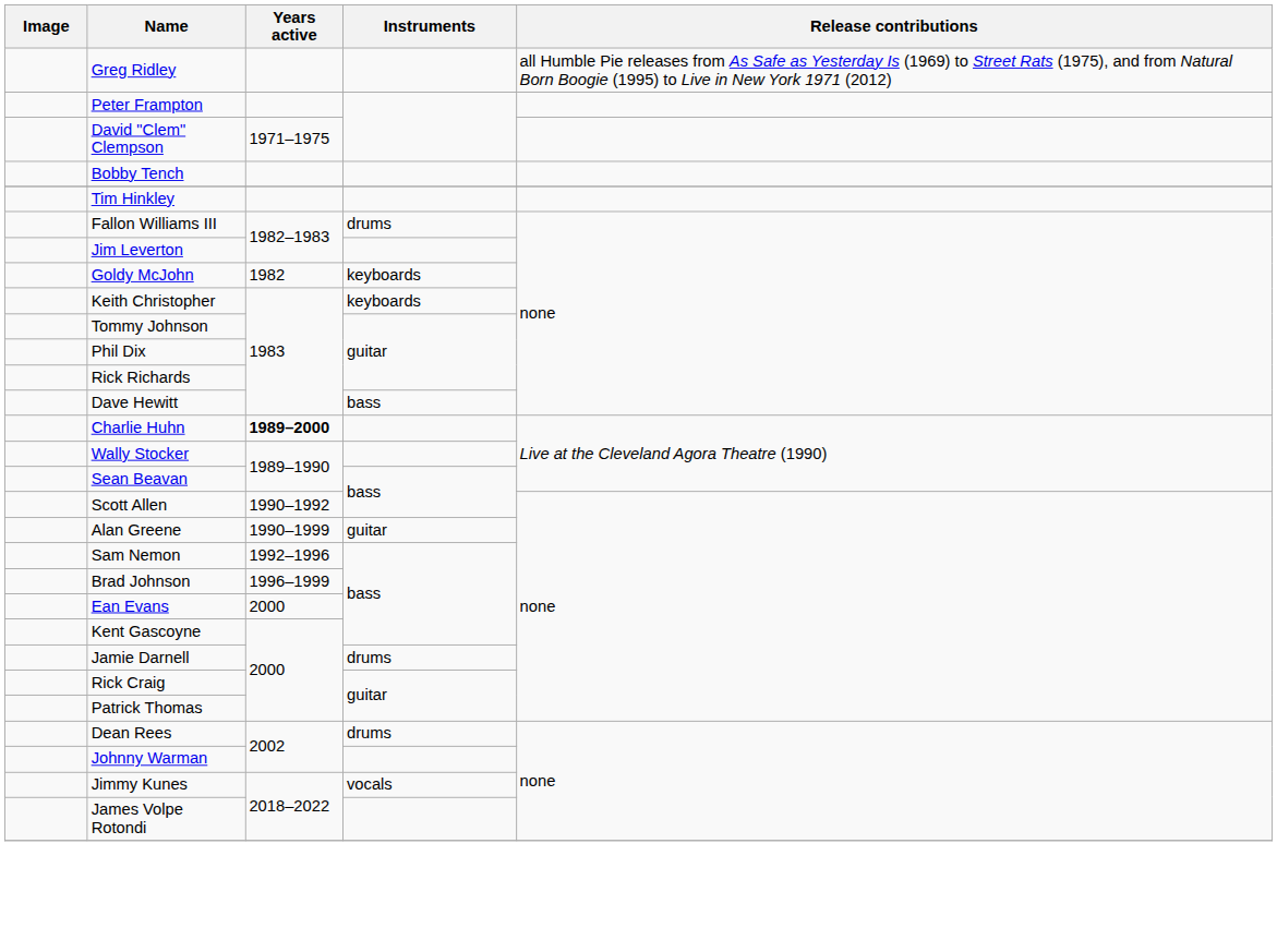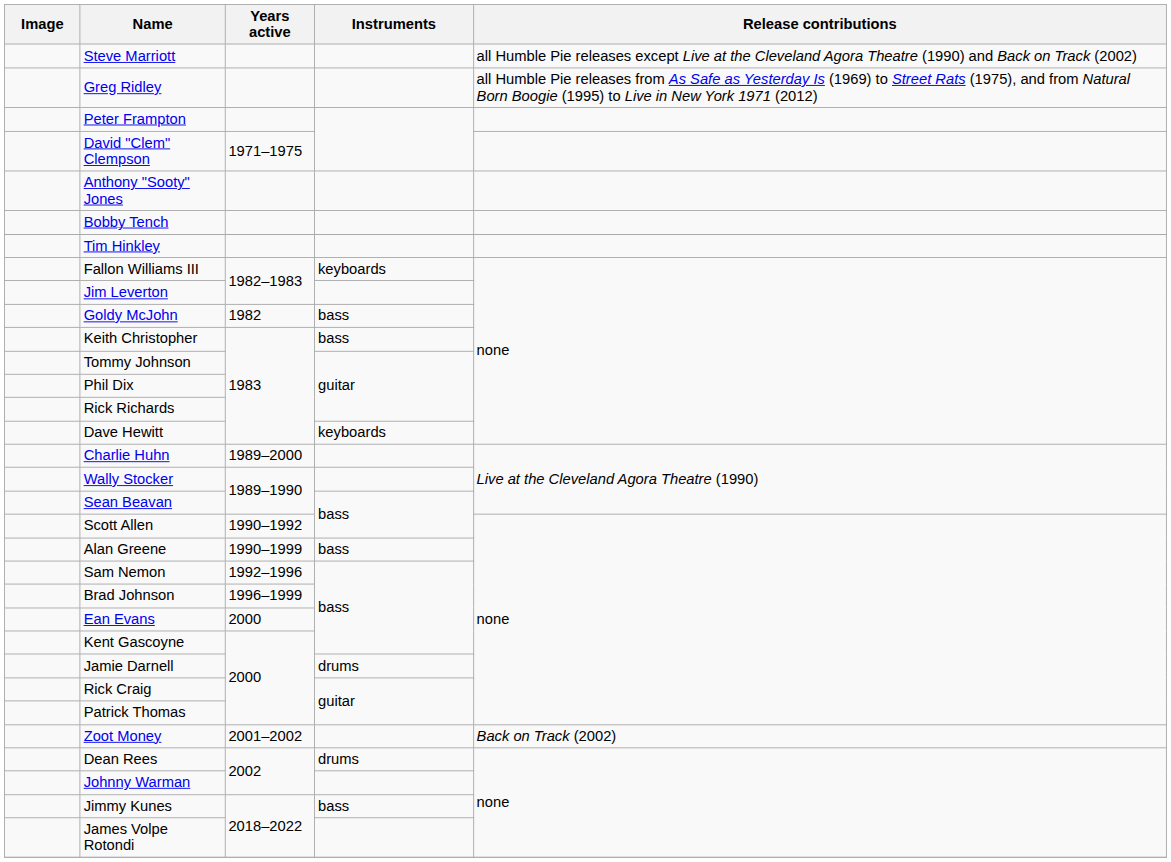+ row: Steve Marriott | all Humble Pie releases except Live at the Cleveland Agora Theatre (1990) and Back on Track (2002)
+ row: Anthony "Sooty" Jones
Fallon Williams III | Instruments: drums -> keyboards
Goldy McJohn | Instruments: keyboards -> bass
Keith Christopher | Instruments: keyboards -> bass
Dave Hewitt | Instruments: bass -> keyboards
Charlie Huhn | Years active: bold -> normal
Alan Greene | Instruments: guitar -> bass
+ row: Zoot Money | 2001–2002 | Back on Track (2002)
Jimmy Kunes | Instruments: vocals -> bass
